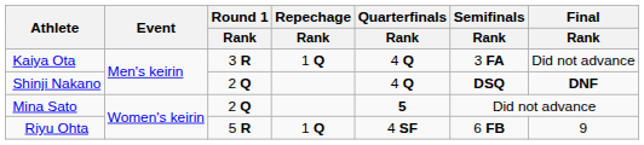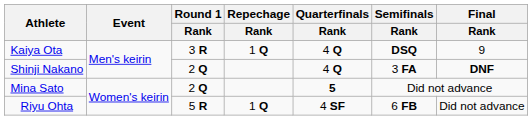Kaiya Ota | Semifinals / Rank: 3 FA -> DSQ
Kaiya Ota | Final / Rank: Did not advance -> 9
Shinji Nakano | Semifinals / Rank: DSQ -> 3 FA
Riyu Ohta | Final / Rank: 9 -> Did not advance
